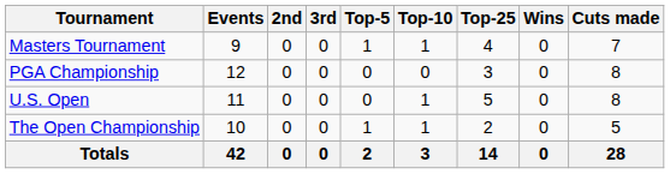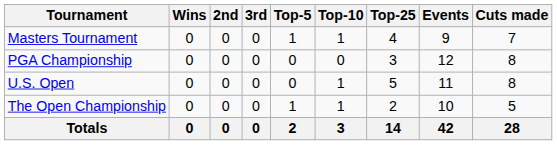columns swapped: Wins <-> Events
